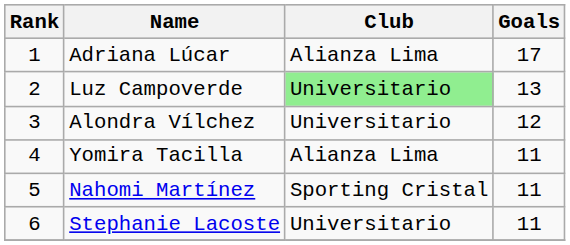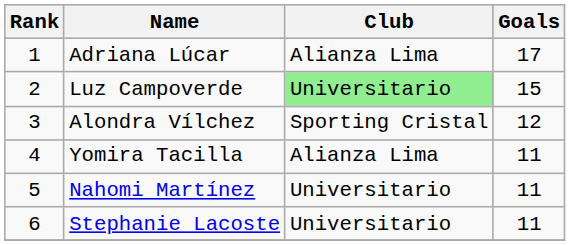Luz Campoverde | Goals: 13 -> 15
Alondra Vílchez | Club: Universitario -> Sporting Cristal
Nahomi Martínez | Club: Sporting Cristal -> Universitario
